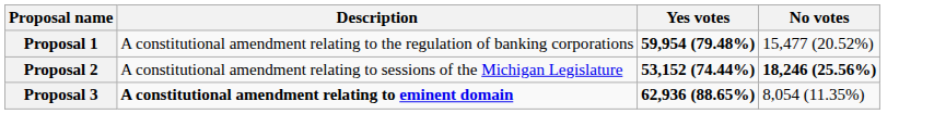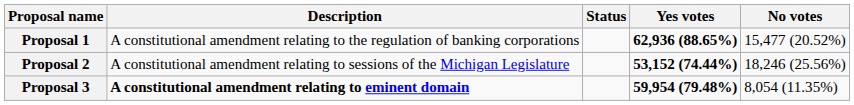+ column: Status
Proposal 1 | Yes votes: 59,954 (79.48%) -> 62,936 (88.65%)
Proposal 2 | No votes: bold -> normal
Proposal 3 | Yes votes: 62,936 (88.65%) -> 59,954 (79.48%)
